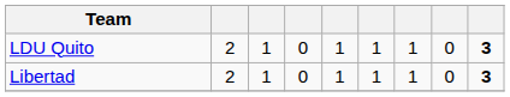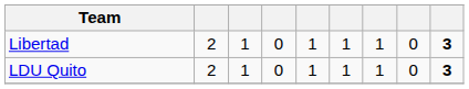rows swapped: LDU Quito <-> Libertad
